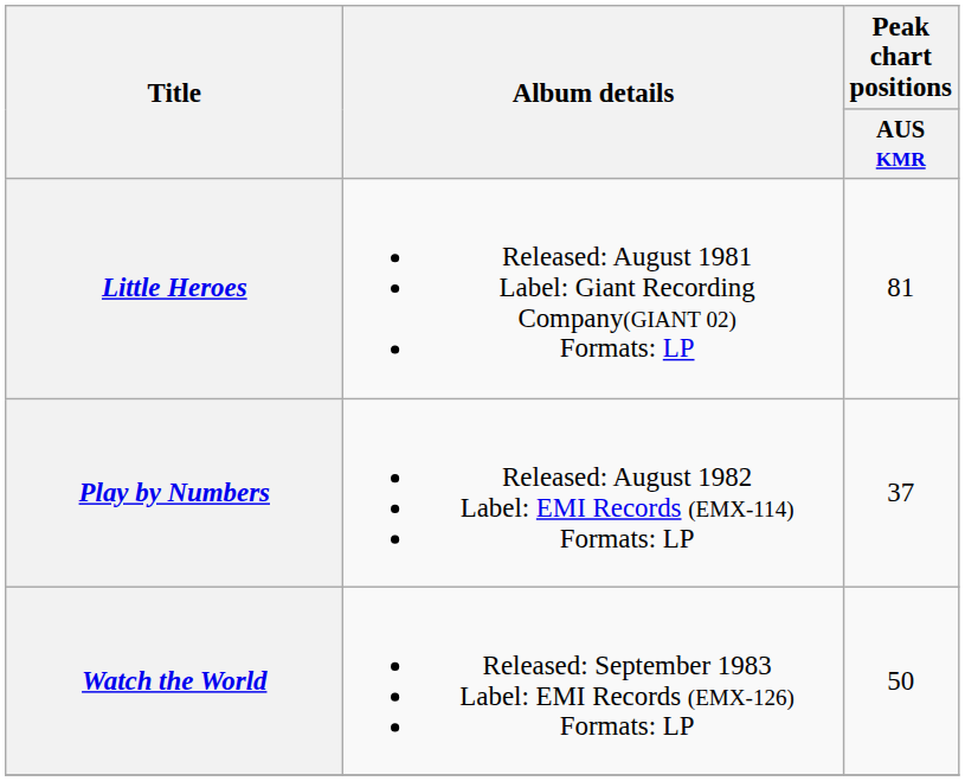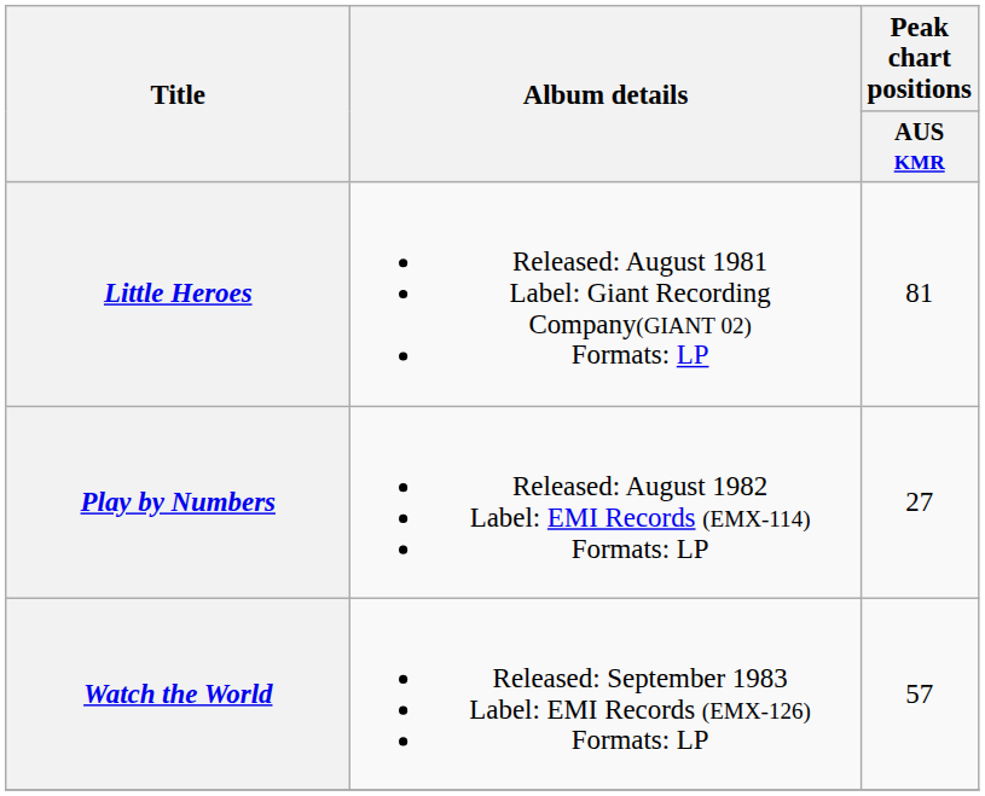Play by Numbers | Peak chart positions / AUS KMR: 37 -> 27
Watch the World | Peak chart positions / AUS KMR: 50 -> 57
